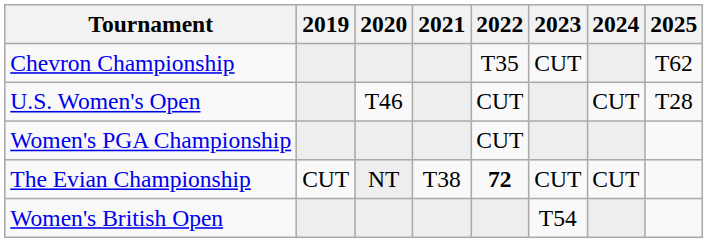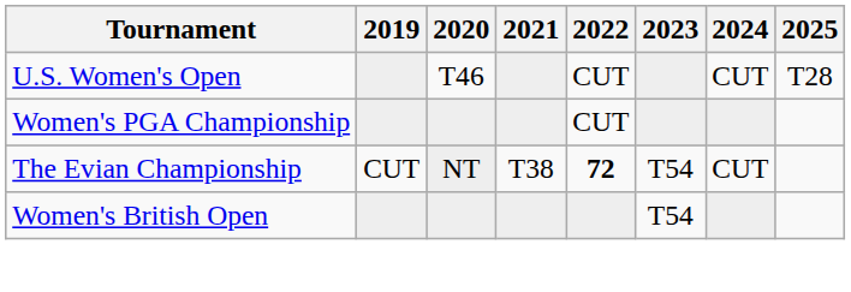- row: Chevron Championship | T35 | CUT | T62
The Evian Championship | 2023: CUT -> T54
